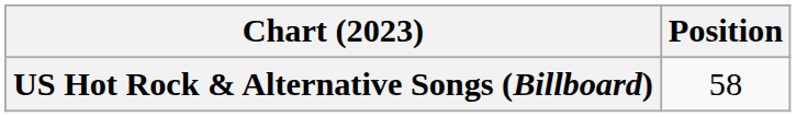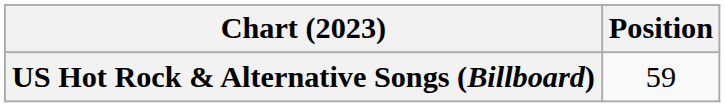US Hot Rock & Alternative Songs (Billboard) | Position: 58 -> 59
